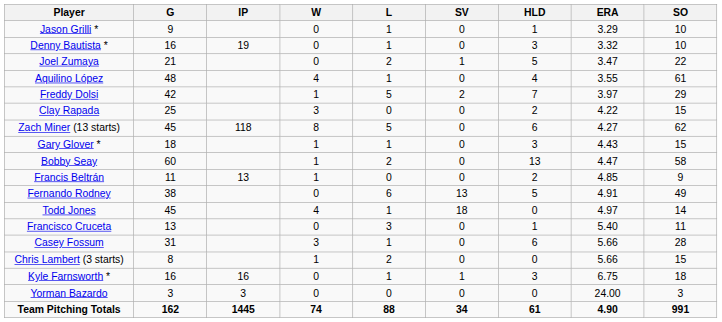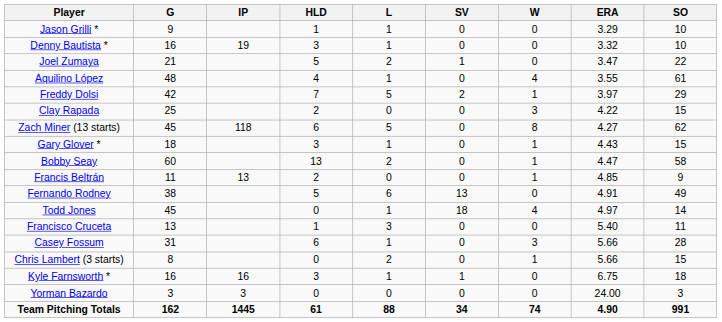columns swapped: W <-> HLD
